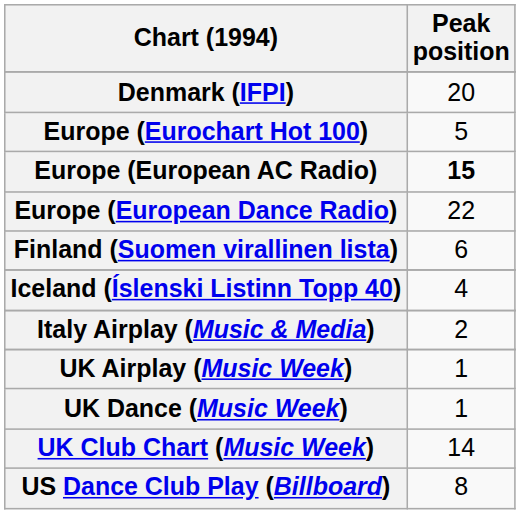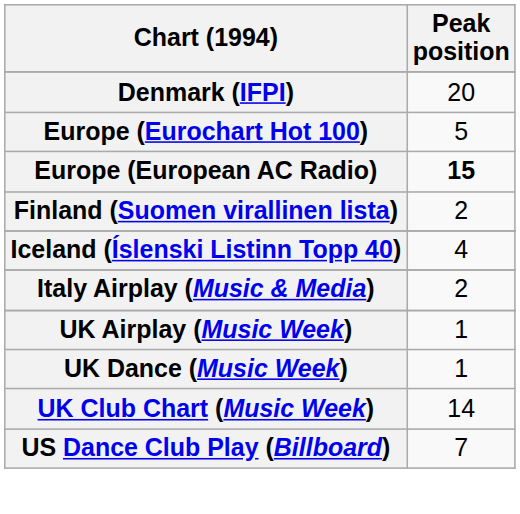- row: Europe (European Dance Radio) | 22
Finland (Suomen virallinen lista) | Peak position: 6 -> 2
US Dance Club Play (Billboard) | Peak position: 8 -> 7
